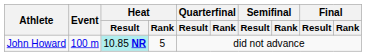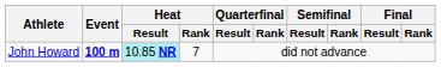John Howard | Event: normal -> bold
John Howard | Heat / Rank: 5 -> 7
